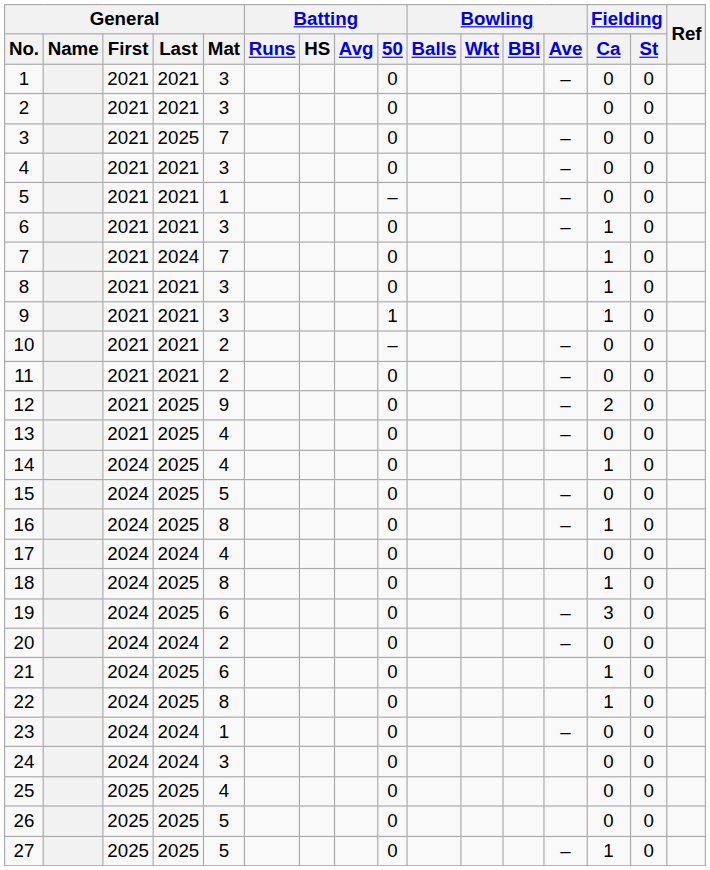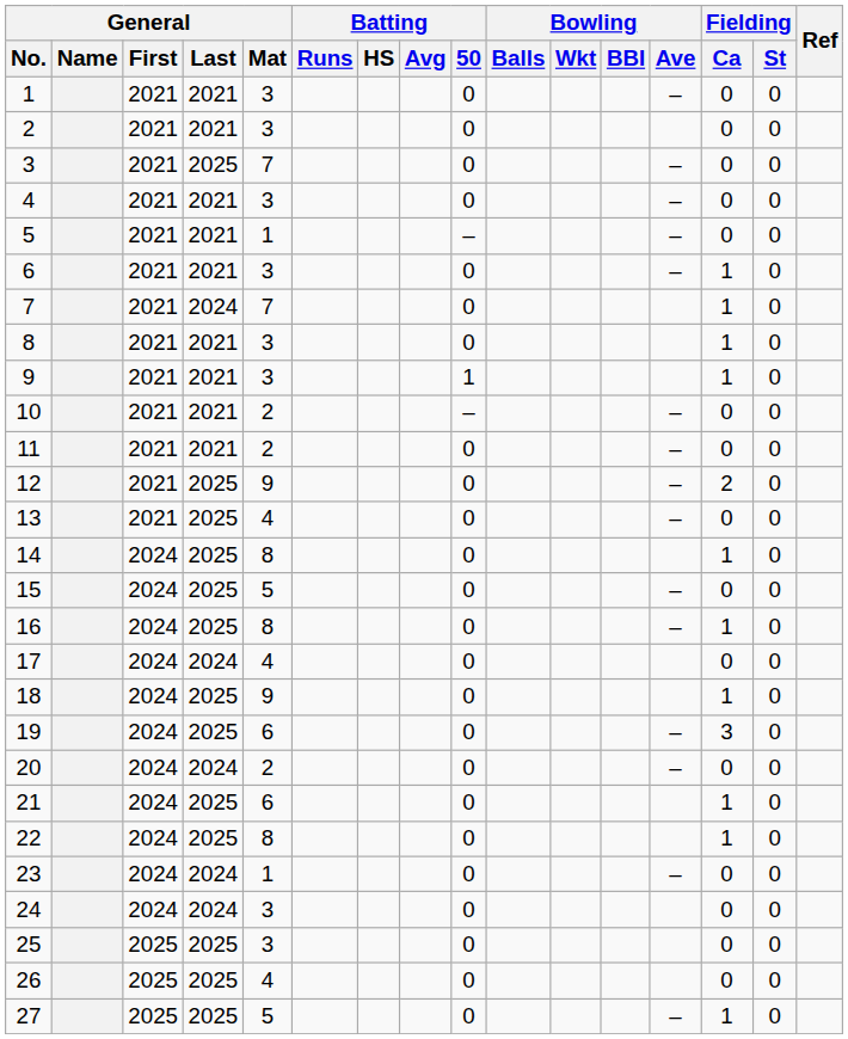14 | General / Mat: 4 -> 8
18 | General / Mat: 8 -> 9
25 | General / Mat: 4 -> 3
26 | General / Mat: 5 -> 4
